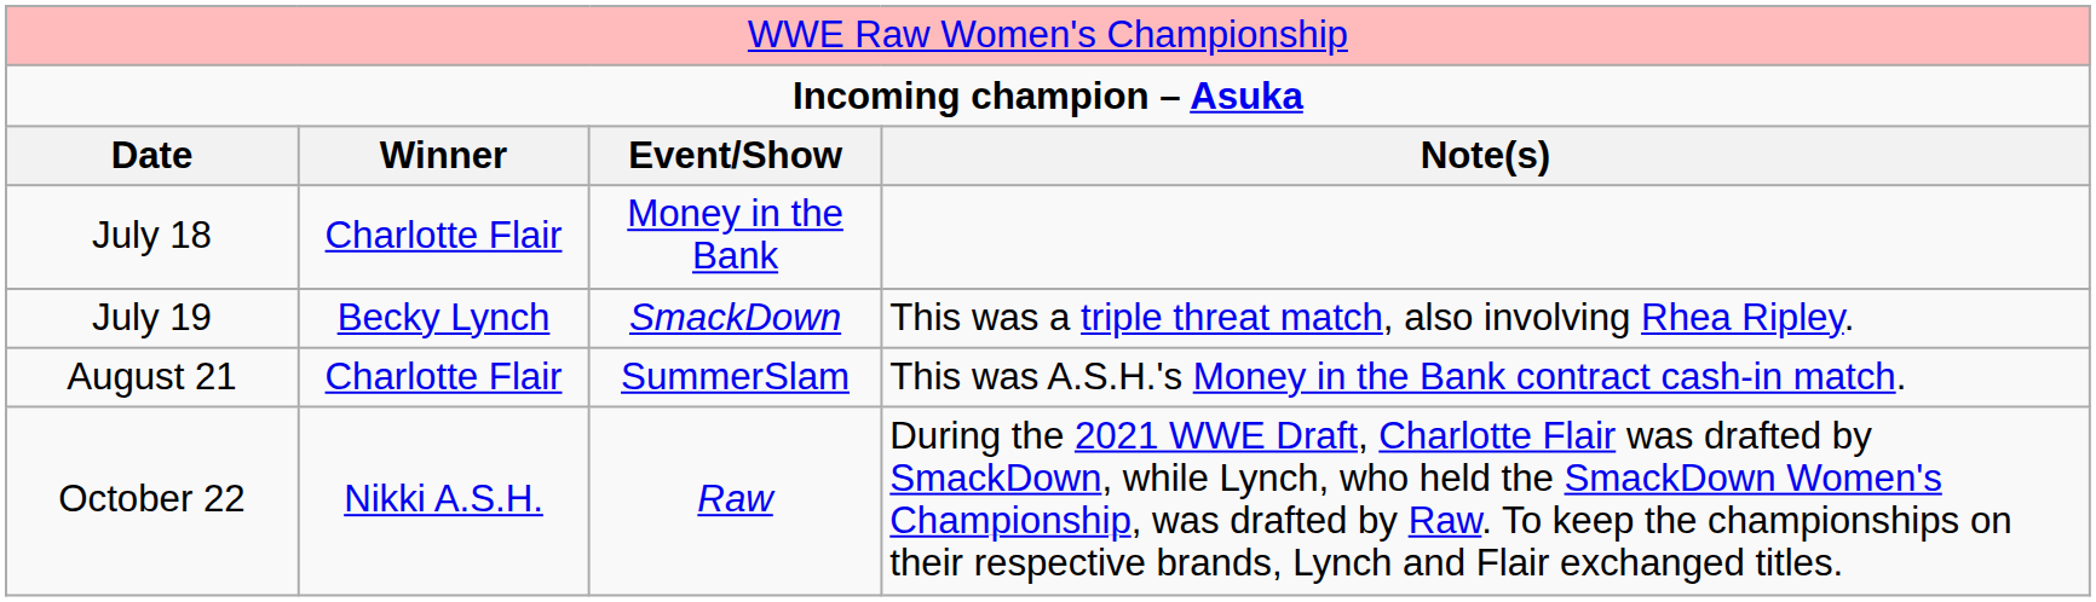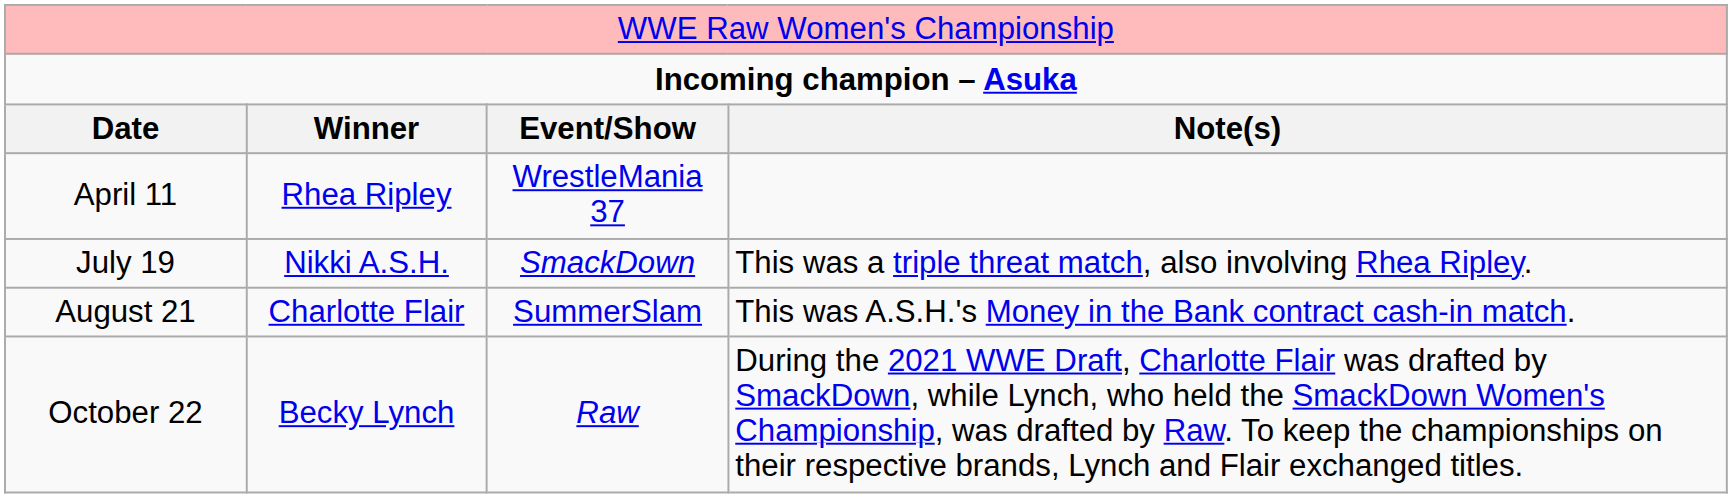+ row: April 11 | Rhea Ripley | WrestleMania 37
- row: July 18 | Charlotte Flair | Money in the Bank
July 19 | column 2: Becky Lynch -> Nikki A.S.H.
October 22 | column 2: Nikki A.S.H. -> Becky Lynch
